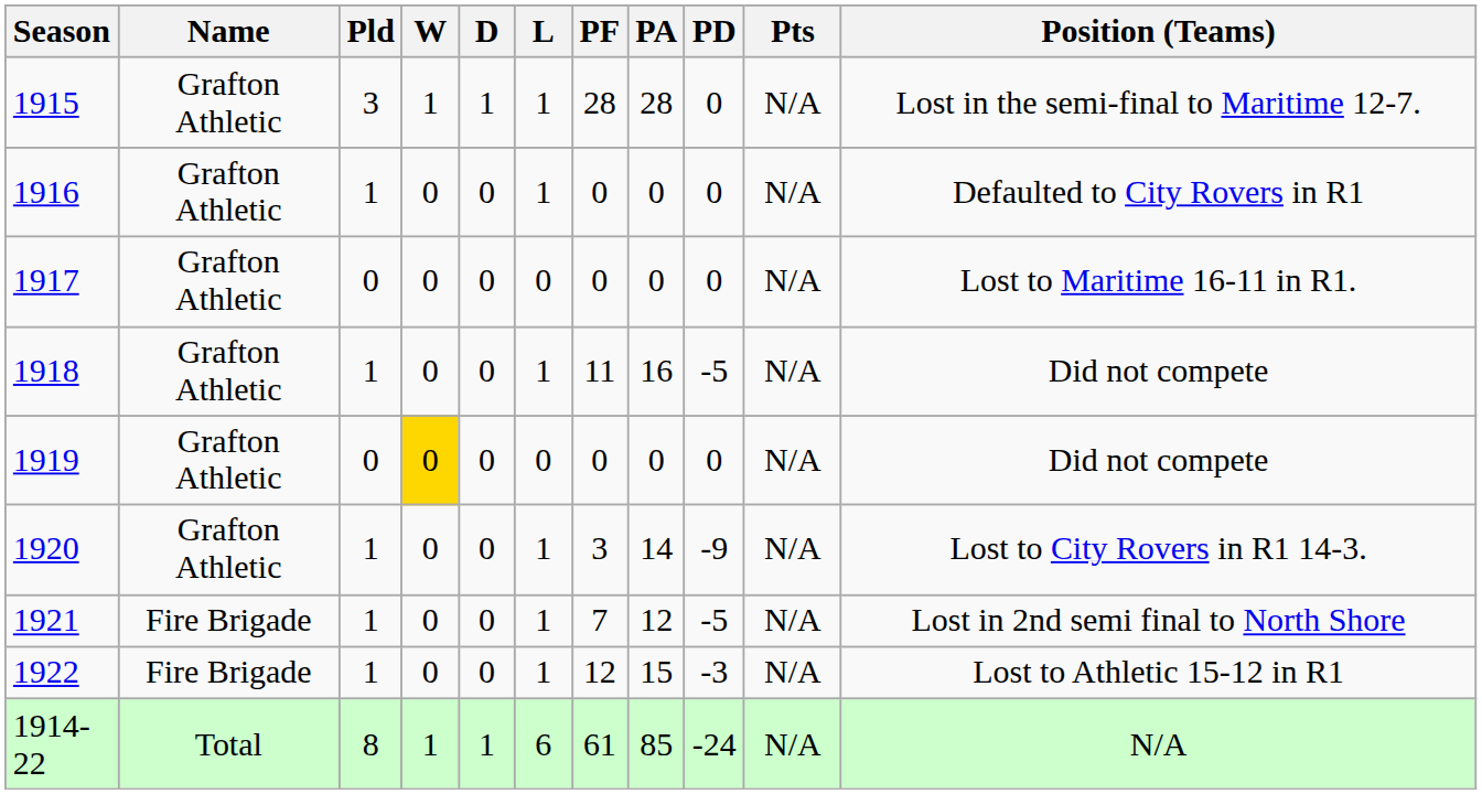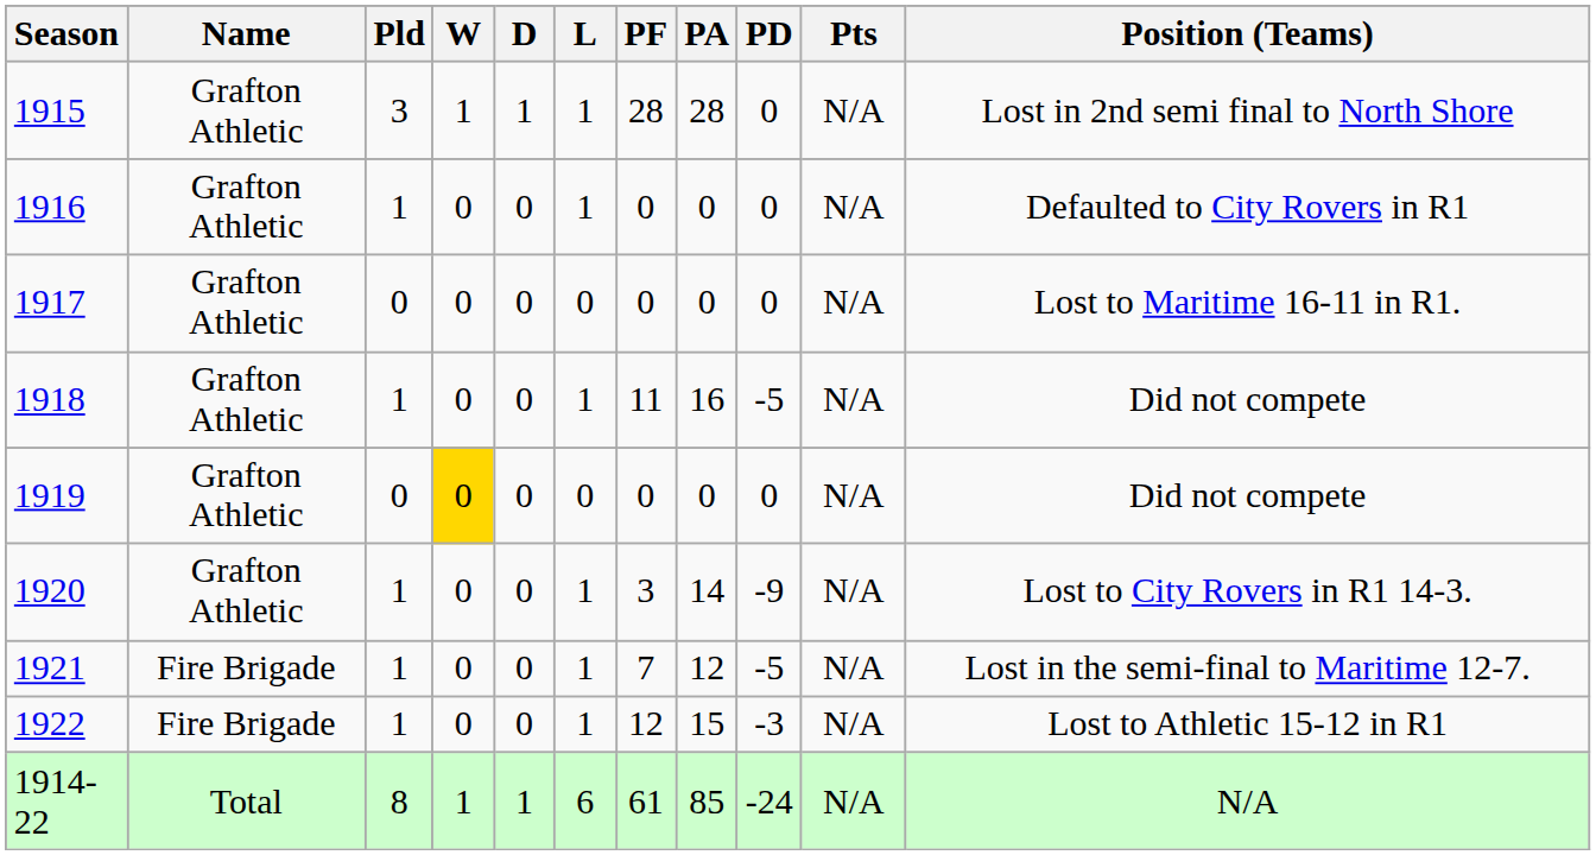1915 | Position (Teams): Lost in the semi-final to Maritime 12-7. -> Lost in 2nd semi final to North Shore
1921 | Position (Teams): Lost in 2nd semi final to North Shore -> Lost in the semi-final to Maritime 12-7.
